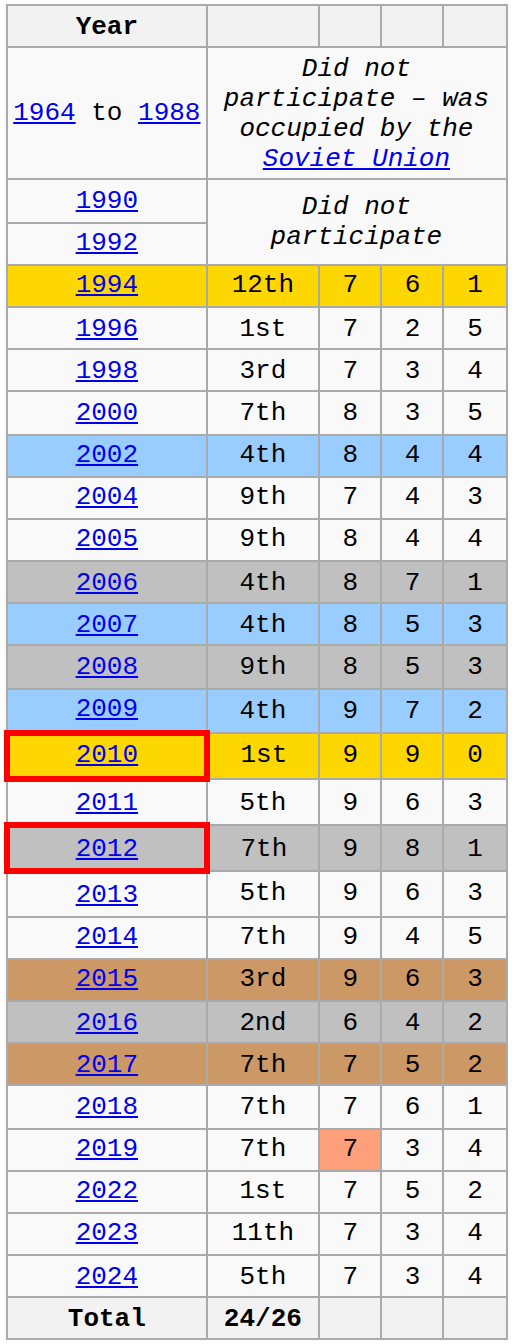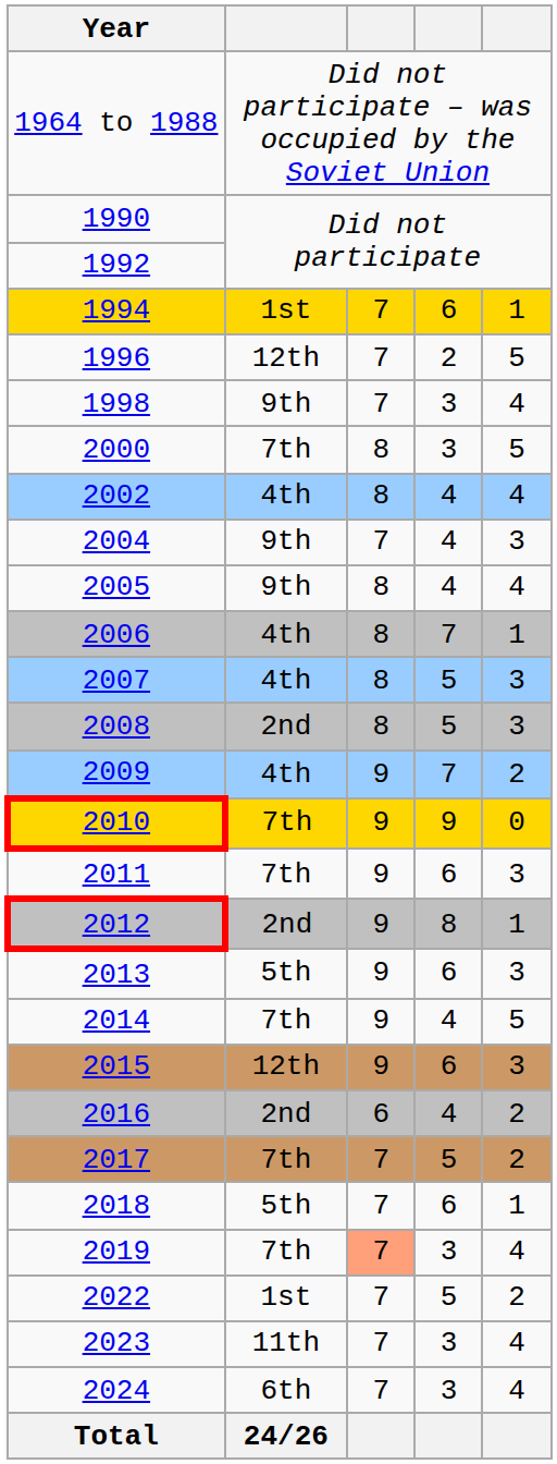1994 | column 2: 12th -> 1st
1996 | column 2: 1st -> 12th
1998 | column 2: 3rd -> 9th
2008 | column 2: 9th -> 2nd
2010 | column 2: 1st -> 7th
2011 | column 2: 5th -> 7th
2012 | column 2: 7th -> 2nd
2015 | column 2: 3rd -> 12th
2018 | column 2: 7th -> 5th
2024 | column 2: 5th -> 6th
